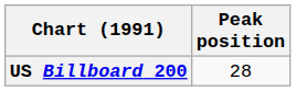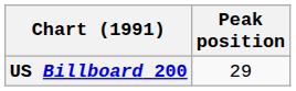US Billboard 200 | Peak position: 28 -> 29
